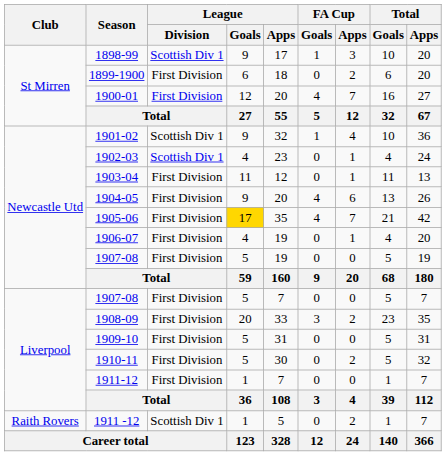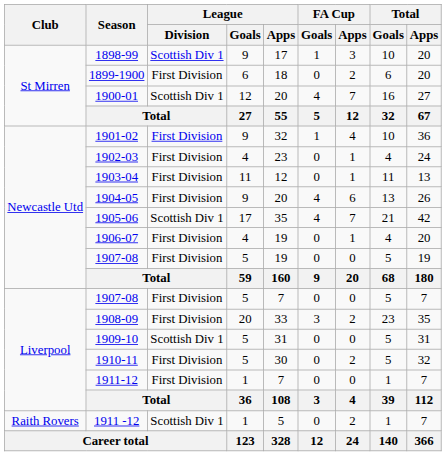1900-01 | League / Division: First Division -> Scottish Div 1
1901-02 | League / Division: Scottish Div 1 -> First Division
1902-03 | League / Division: Scottish Div 1 -> First Division
1905-06 | League / Division: First Division -> Scottish Div 1
1905-06 | League / Goals: gold background -> no background
1909-10 | League / Division: First Division -> Scottish Div 1
